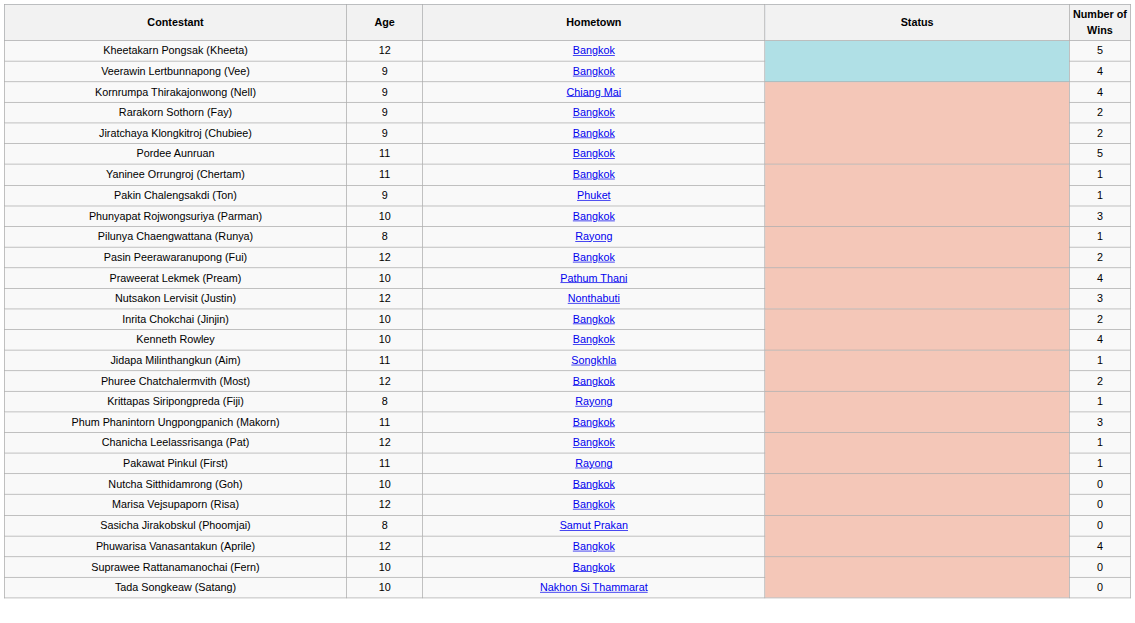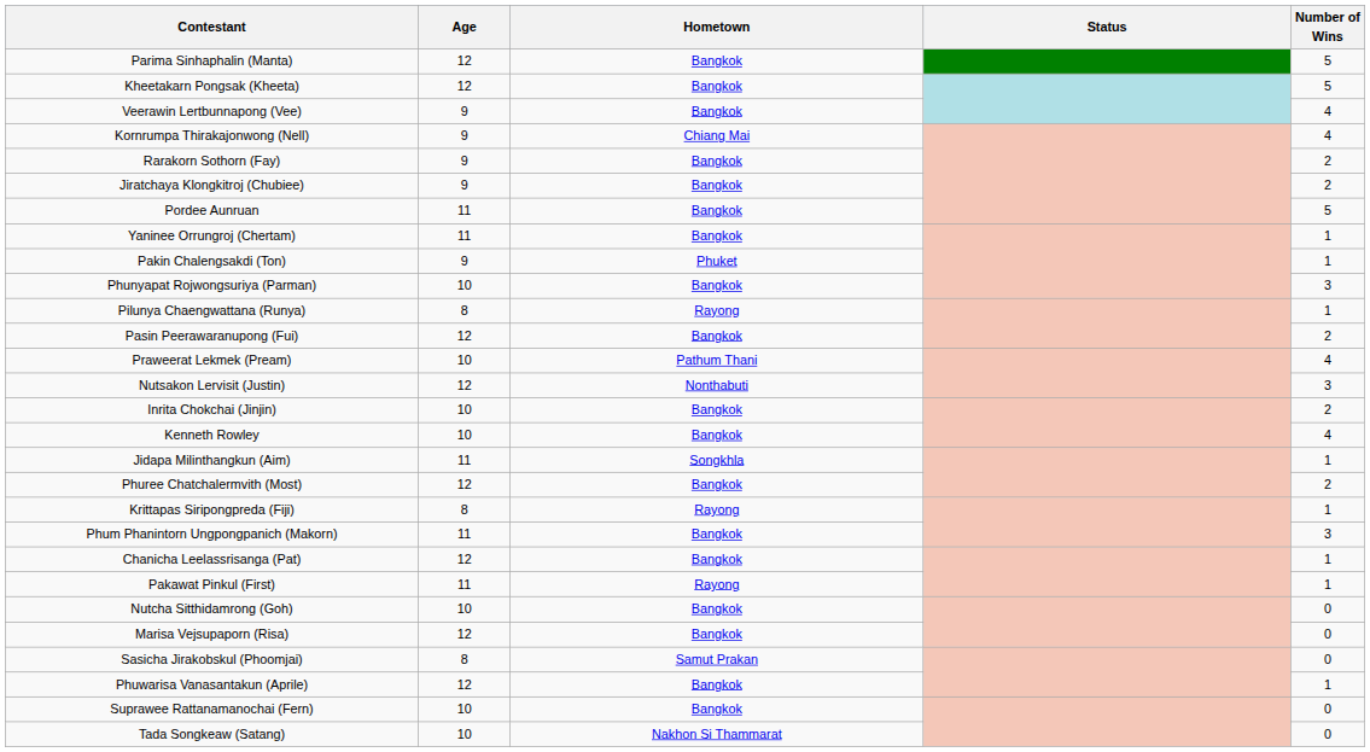+ row: Parima Sinhaphalin (Manta) | 12 | Bangkok | 5
Phuwarisa Vanasantakun (Aprile) | Number of Wins: 4 -> 1
